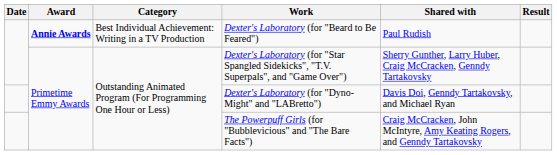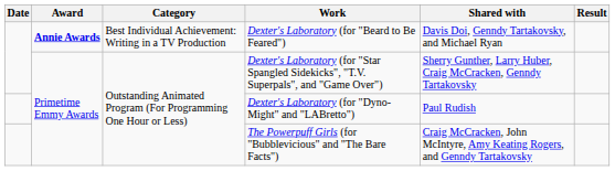Dexter's Laboratory (for "Beard to Be Feared") | Shared with: Paul Rudish -> Davis Doi, Genndy Tartakovsky, and Michael Ryan
Dexter's Laboratory (for "Dyno-Might" and "LABretto") | Shared with: Davis Doi, Genndy Tartakovsky, and Michael Ryan -> Paul Rudish
